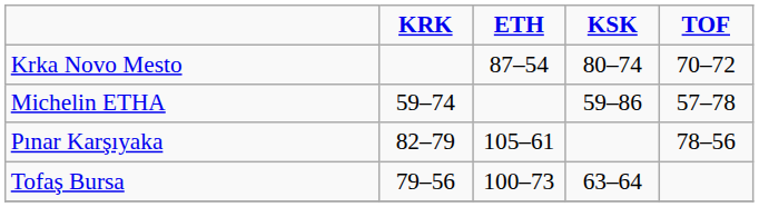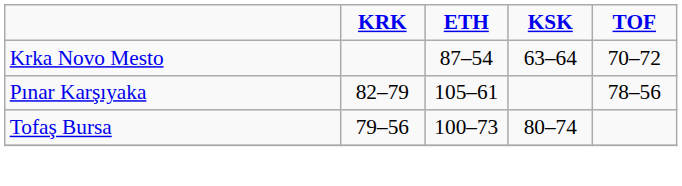Krka Novo Mesto | KSK: 80–74 -> 63–64
- row: Michelin ETHA | 59–74 | 59–86 | 57–78
Tofaş Bursa | KSK: 63–64 -> 80–74
